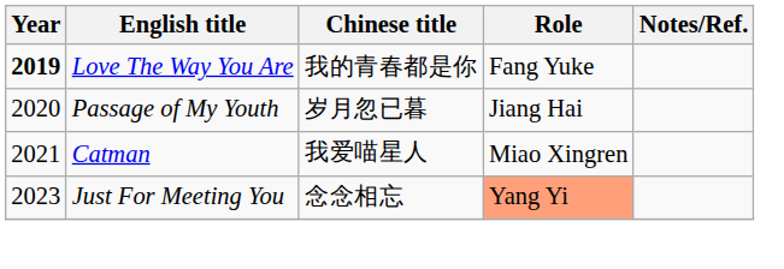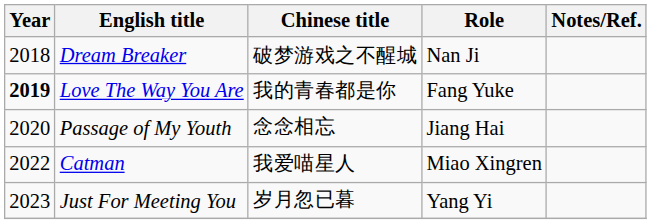+ row: 2018 | Dream Breaker | 破梦游戏之不醒城 | Nan Ji
Passage of My Youth | Chinese title: 岁月忽已暮 -> 念念相忘
Catman | Year: 2021 -> 2022
Just For Meeting You | Chinese title: 念念相忘 -> 岁月忽已暮
Just For Meeting You | Role: lightsalmon background -> no background
